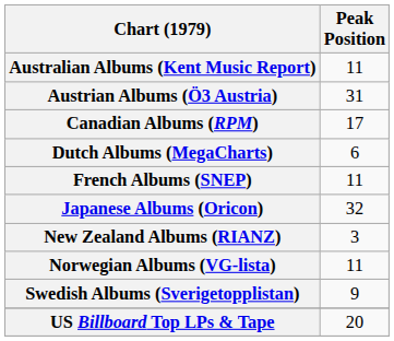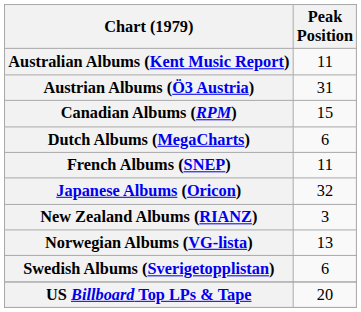Canadian Albums (RPM) | Peak Position: 17 -> 15
Norwegian Albums (VG-lista) | Peak Position: 11 -> 13
Swedish Albums (Sverigetopplistan) | Peak Position: 9 -> 6
